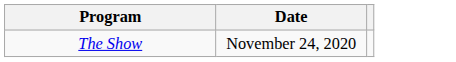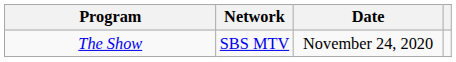+ column: Network | SBS MTV
